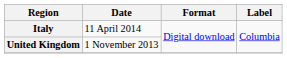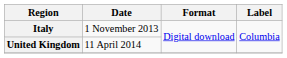Italy | Date: 11 April 2014 -> 1 November 2013
United Kingdom | Date: 1 November 2013 -> 11 April 2014
